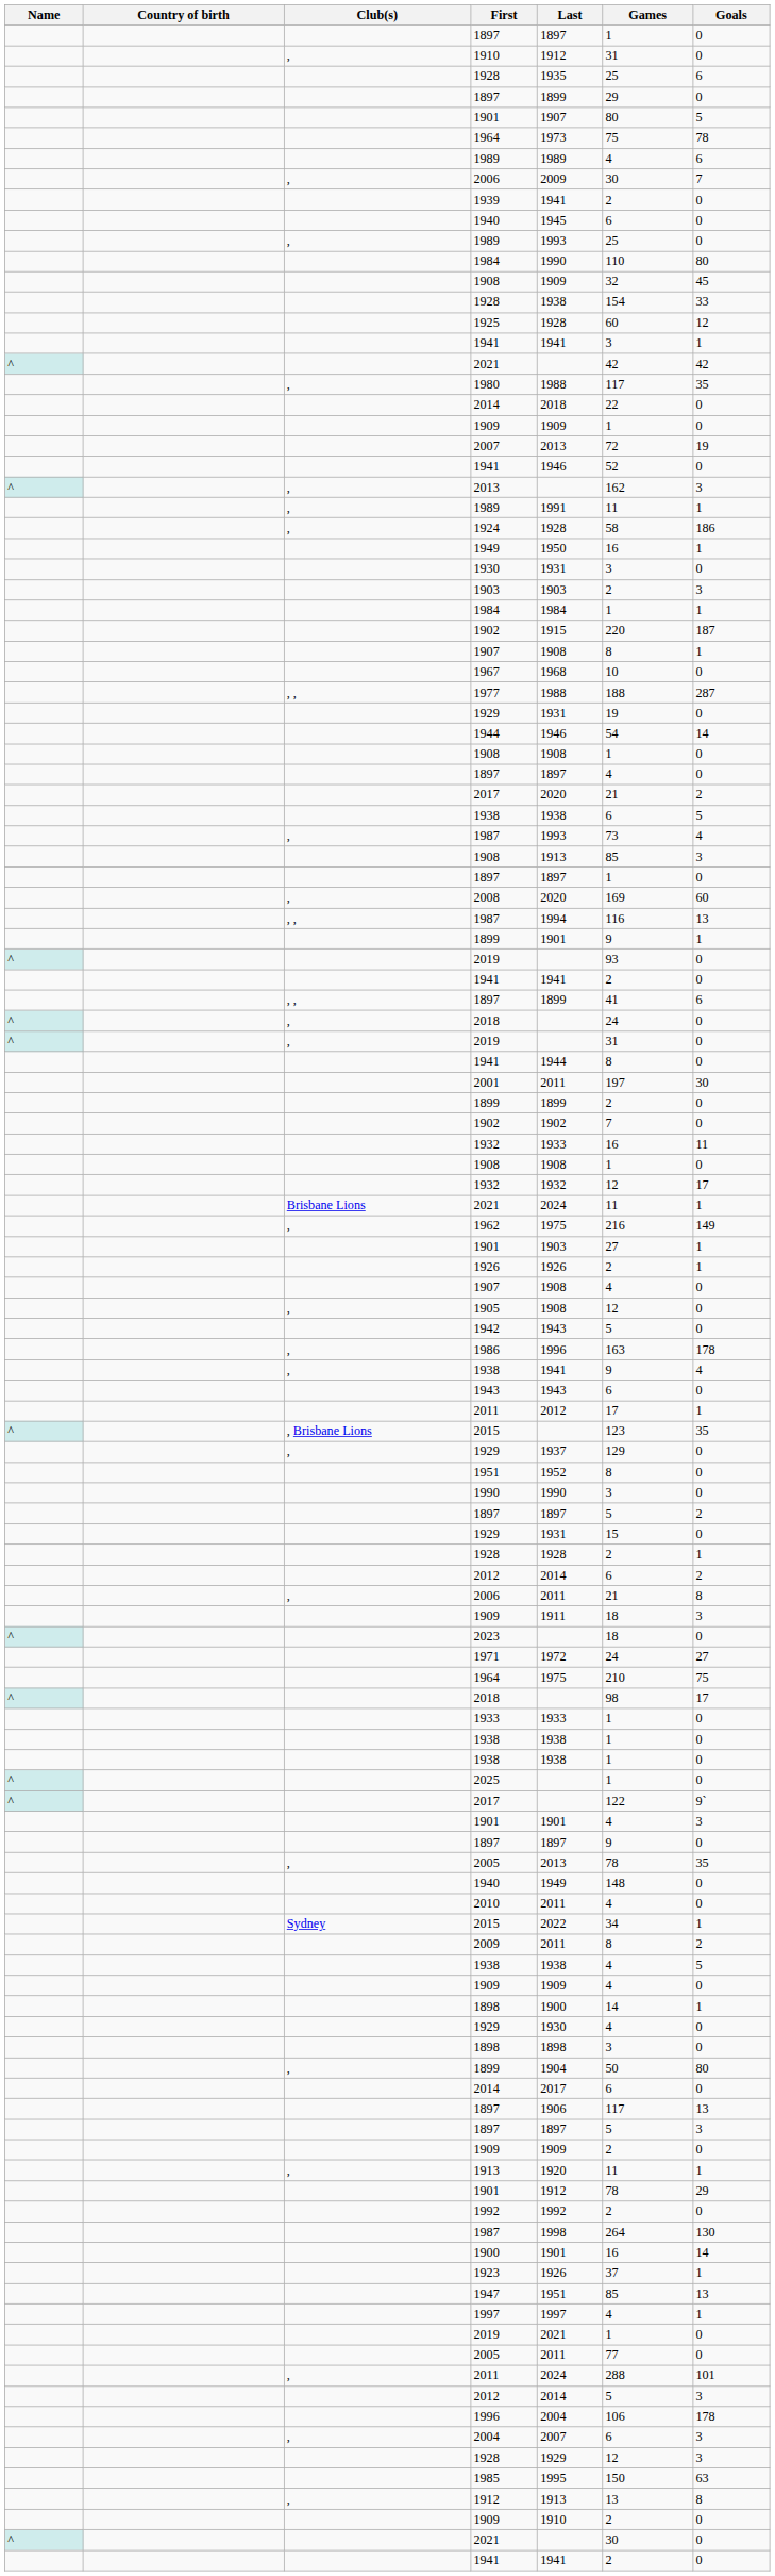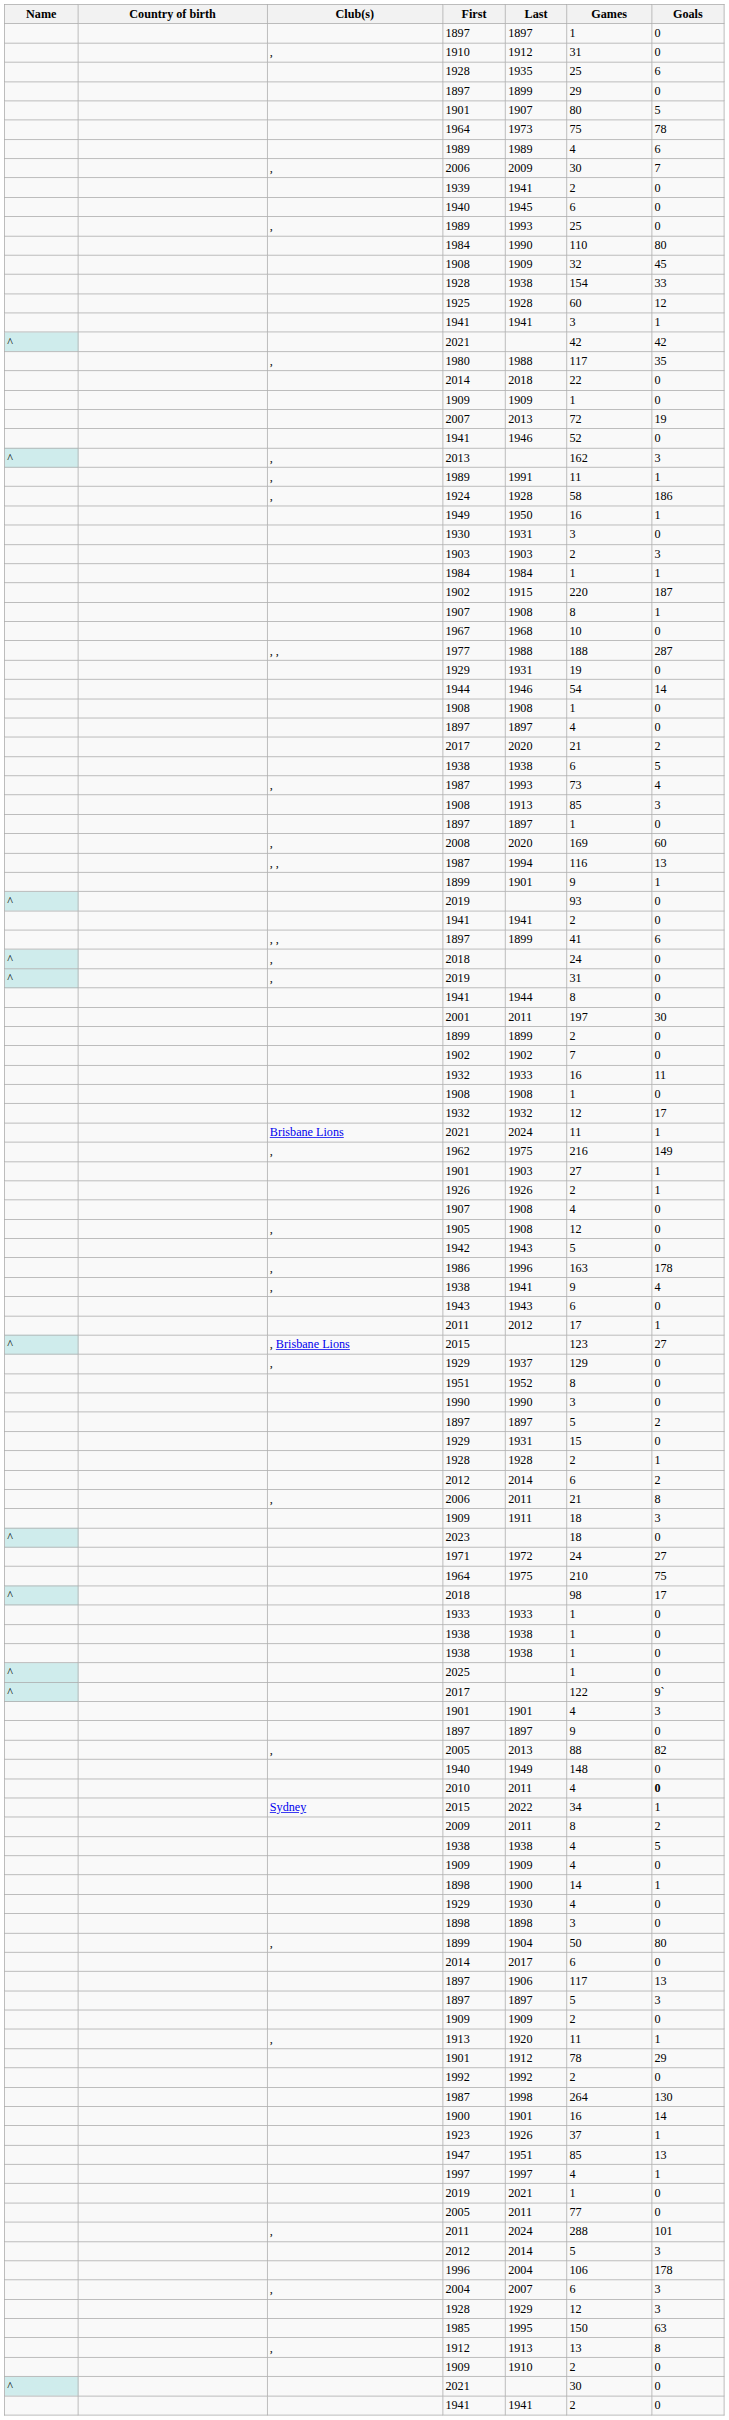, Brisbane Lions / 2015 | Goals: 35 -> 27
, / 2005 | Games: 78 -> 88
, / 2005 | Goals: 35 -> 82
2010 | Goals: normal -> bold
